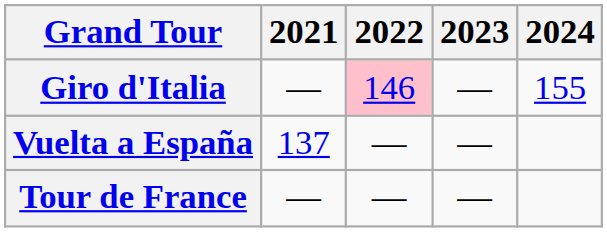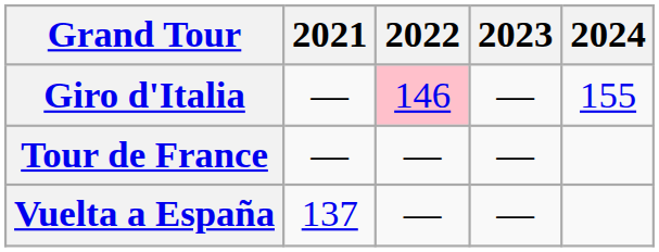rows swapped: Tour de France <-> Vuelta a España
